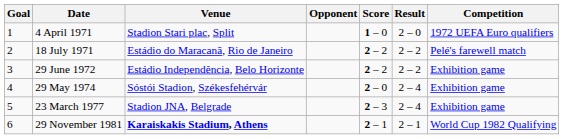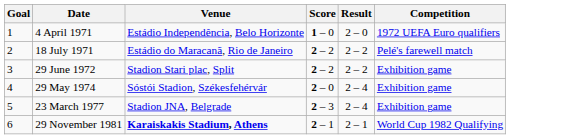- column: Opponent
4 April 1971 | Venue: Stadion Stari plac, Split -> Estádio Independência, Belo Horizonte
29 June 1972 | Venue: Estádio Independência, Belo Horizonte -> Stadion Stari plac, Split
